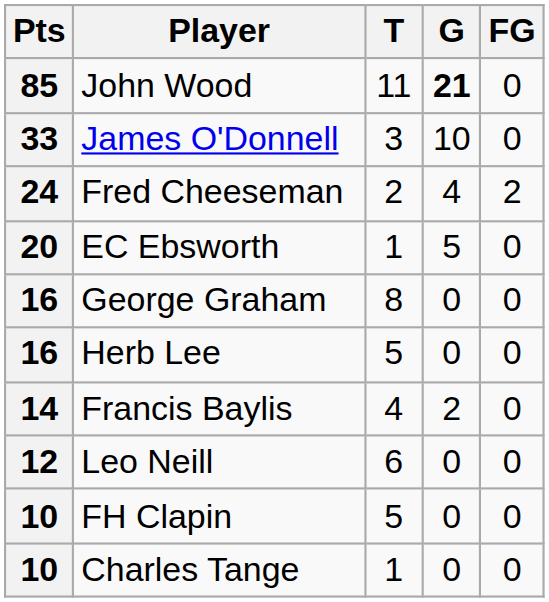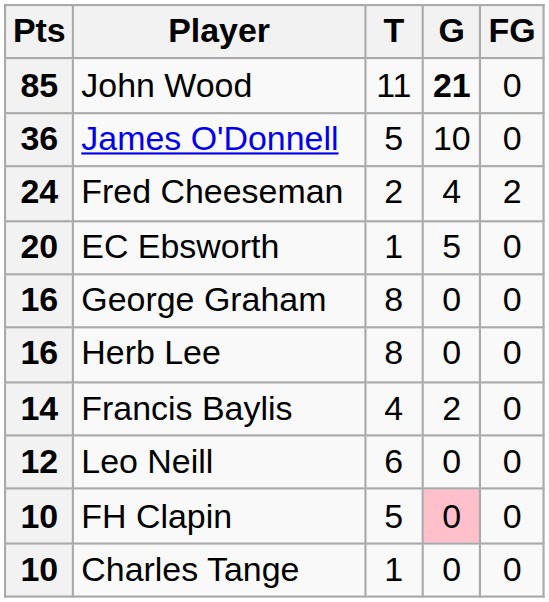James O'Donnell | Pts: 33 -> 36
James O'Donnell | T: 3 -> 5
Herb Lee | T: 5 -> 8
FH Clapin | G: no background -> pink background
